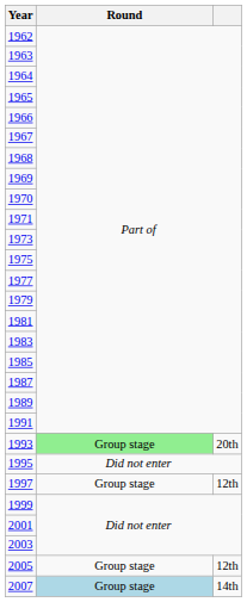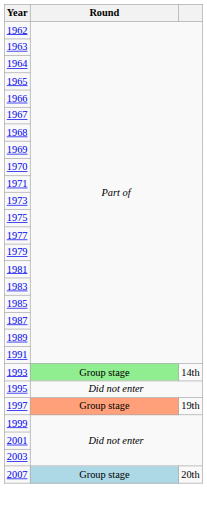1993 | column 3: 20th -> 14th
1997 | Round: no background -> lightsalmon background
1997 | column 3: 12th -> 19th
- row: 2005 | Group stage | 12th
2007 | column 3: 14th -> 20th
